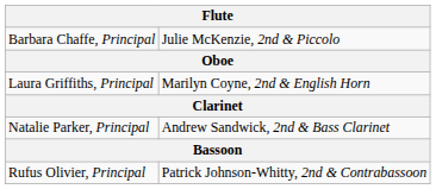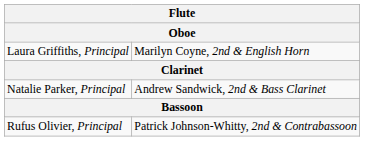- row: Barbara Chaffe, Principal | Julie McKenzie, 2nd & Piccolo
